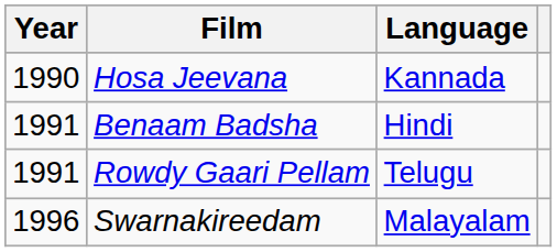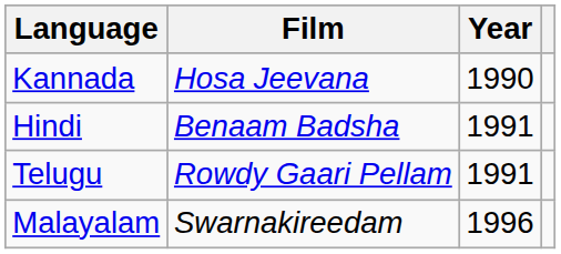columns swapped: Year <-> Language
